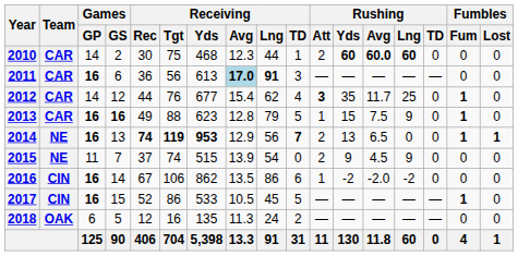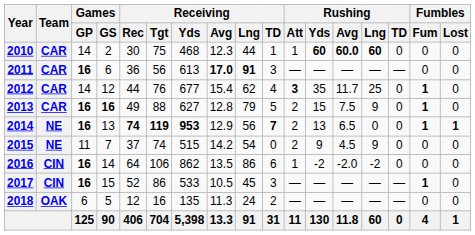2010 | Rushing / Att: 2 -> 1
2011 | Receiving / Avg: lightblue background -> no background
2013 | Receiving / Yds: 623 -> 627
2013 | Rushing / Att: 1 -> 2
2015 | Receiving / Avg: 13.9 -> 14.2
2016 | Receiving / Rec: 67 -> 64
2017 | Receiving / TD: 5 -> 3
